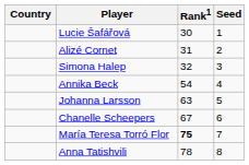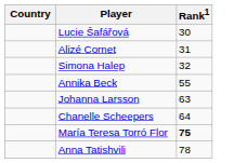- column: Seed | 1 | 2 | 3 | 4 | 5 | 6 | 7 | 8
Annika Beck | Rank1: 54 -> 55
Chanelle Scheepers | Rank1: 67 -> 64
